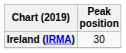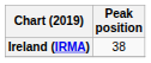Ireland (IRMA) | Peak position: 30 -> 38
